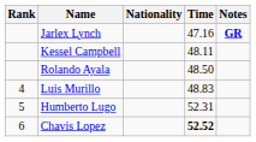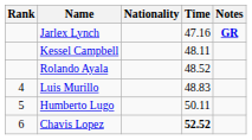Rolando Ayala | Time: 48.50 -> 48.52
Humberto Lugo | Time: 52.31 -> 50.11
